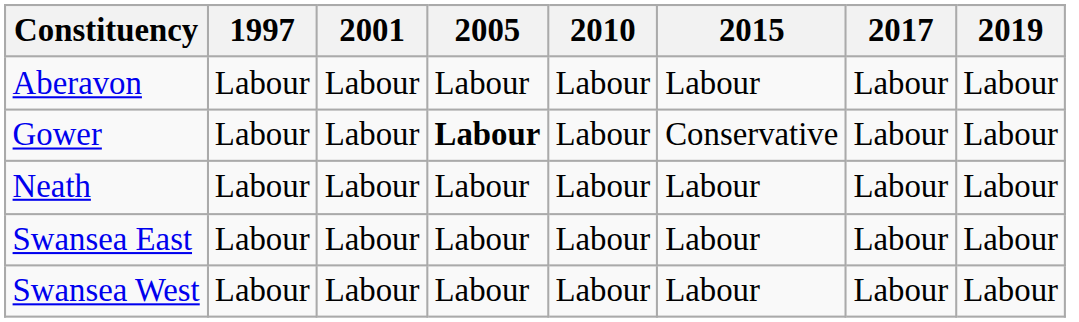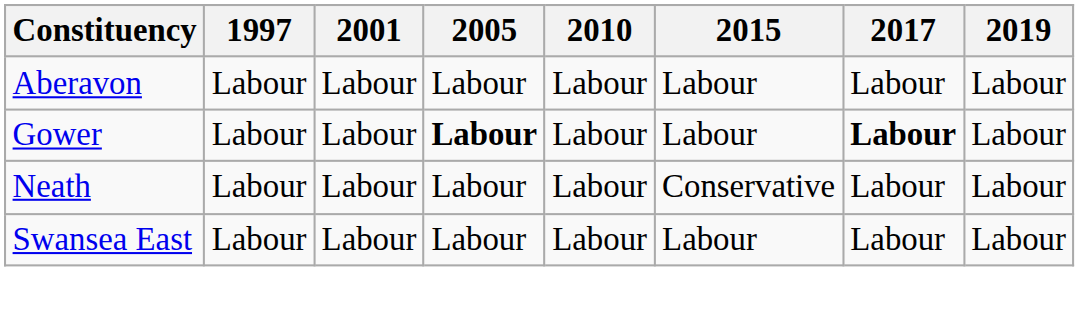Gower | 2015: Conservative -> Labour
Gower | 2017: normal -> bold
Neath | 2015: Labour -> Conservative
- row: Swansea West | Labour | Labour | Labour | Labour | Labour | Labour | Labour
